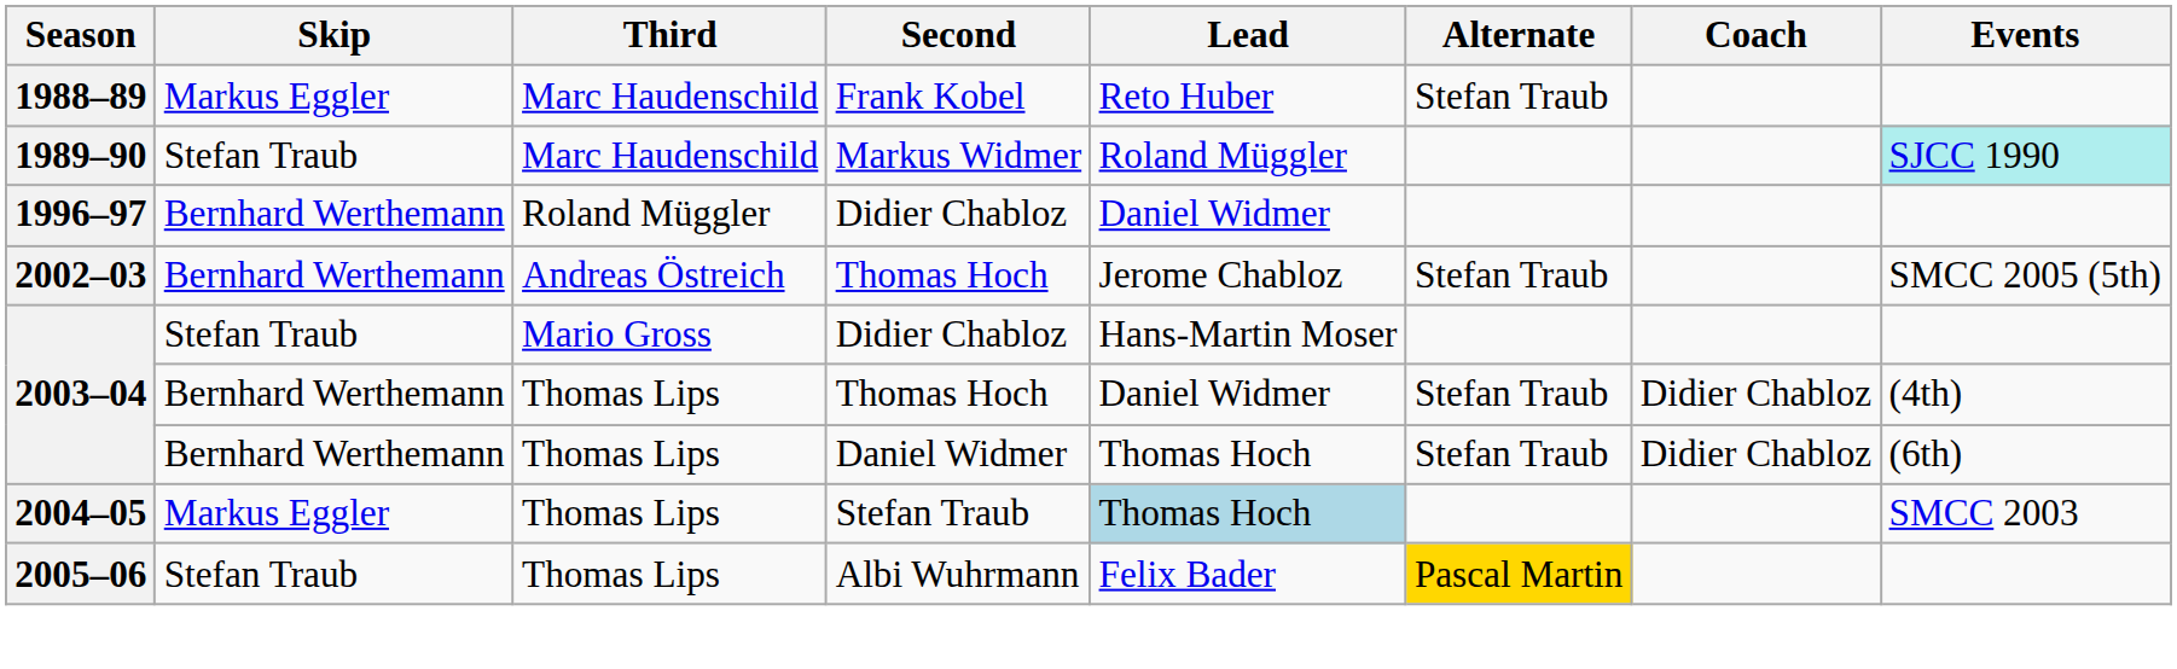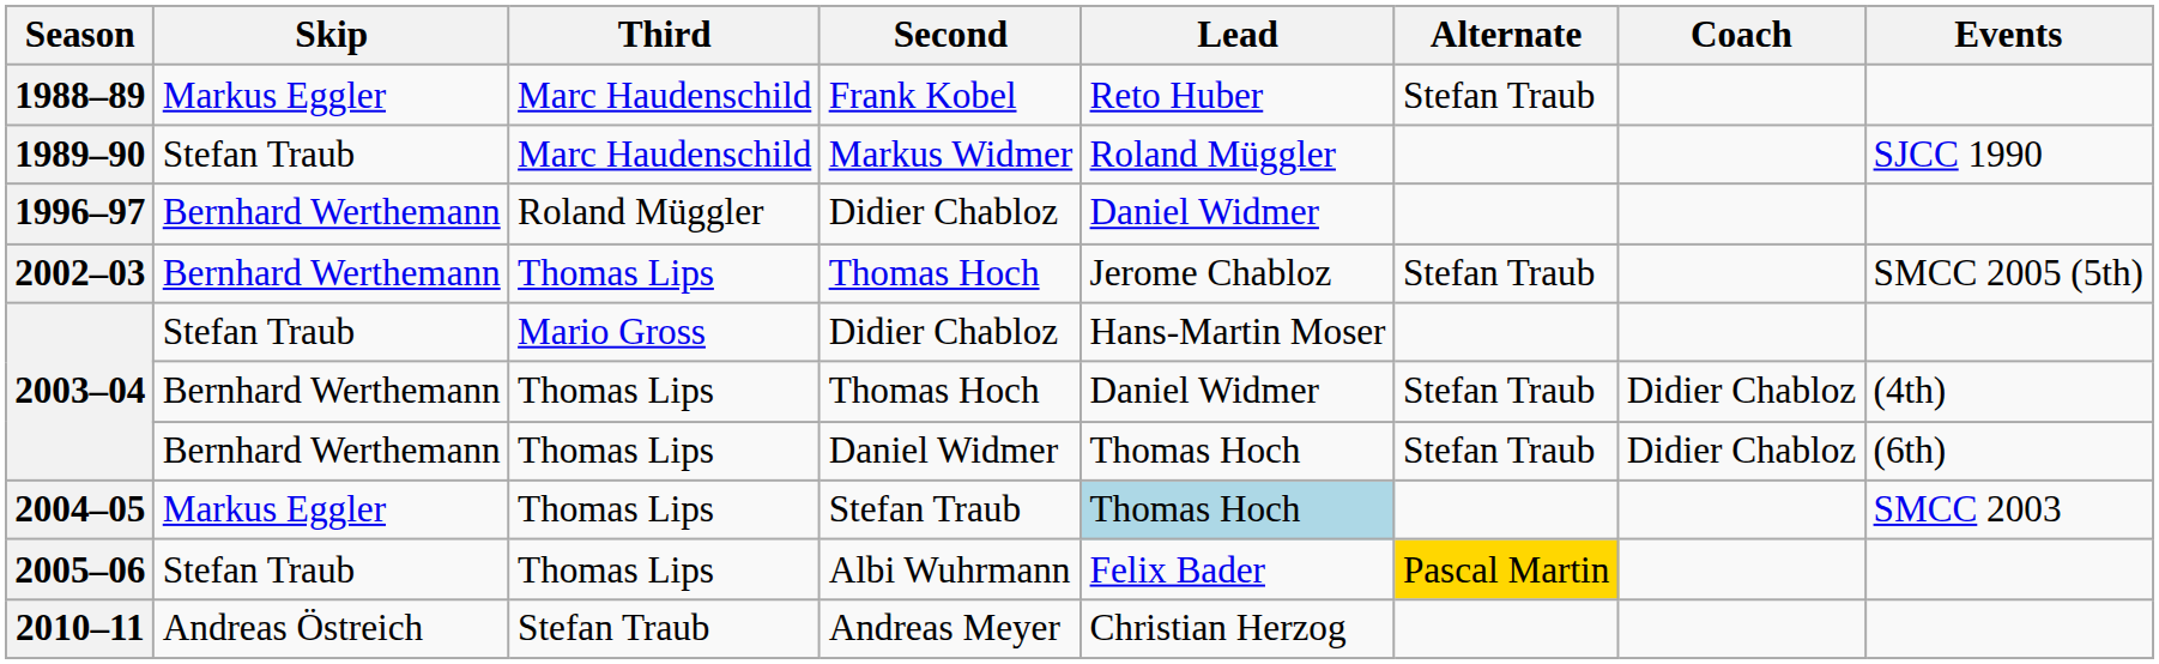1989–90 | Events: paleturquoise background -> no background
2002–03 | Third: Andreas Östreich -> Thomas Lips
+ row: 2010–11 | Andreas Östreich | Stefan Traub | Andreas Meyer | Christian Herzog
